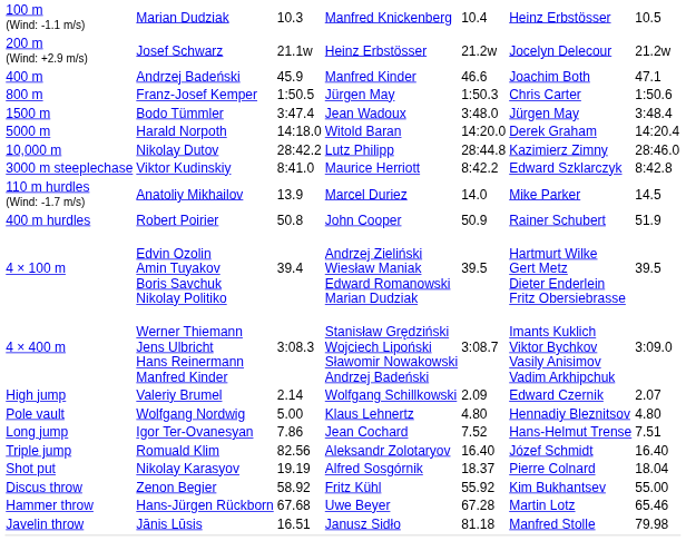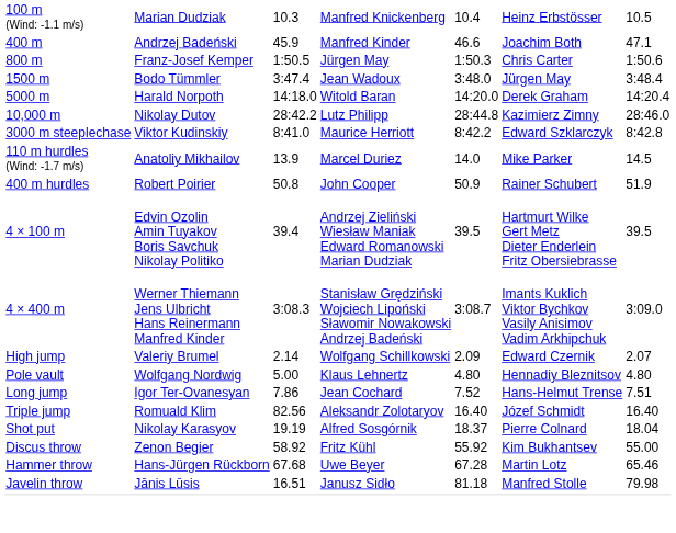- row: 200 m (Wind: +2.9 m/s) | Josef Schwarz | 21.1w | Heinz Erbstösser | 21.2w | Jocelyn Delecour | 21.2w
